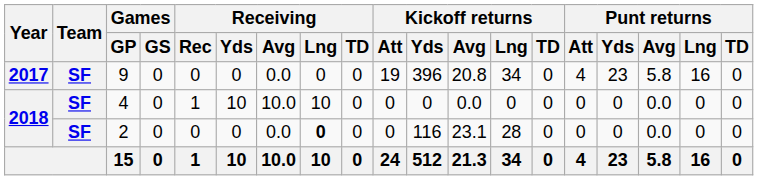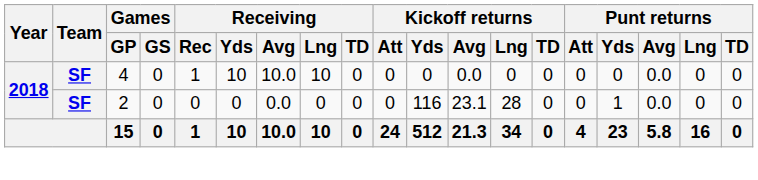- row: 2017 | SF | 9 | 0 | 0 | 0 | 0.0 | 0 | 0 | 19 | 396 | 20.8 | 34 | 0 | 4 | 23 | 5.8 | 16 | 0
2 | Receiving / Lng: bold -> normal
2 | Punt returns / Yds: 0 -> 1
